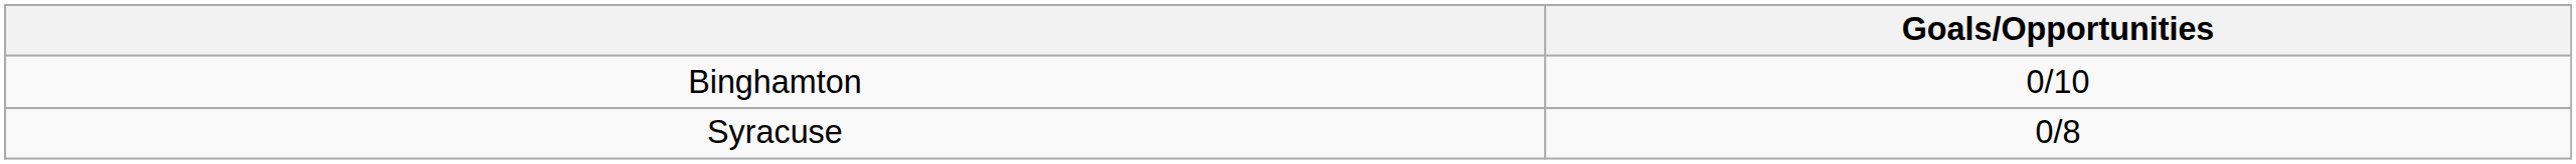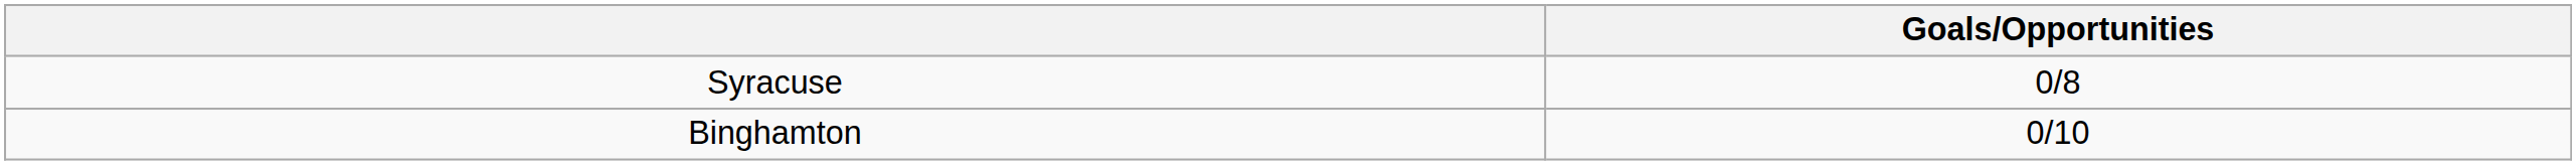rows swapped: Binghamton <-> Syracuse
